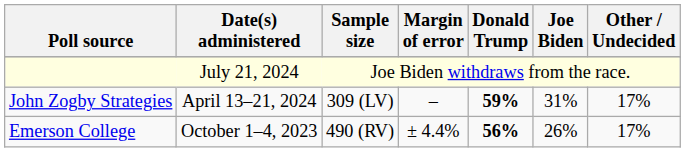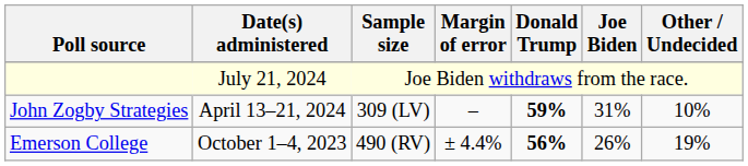John Zogby Strategies | Other / Undecided: 17% -> 10%
Emerson College | Other / Undecided: 17% -> 19%
